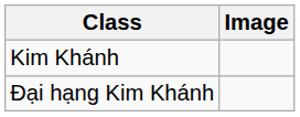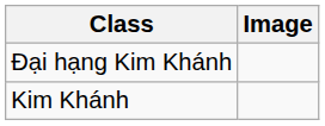rows swapped: Đại hạng Kim Khánh <-> Kim Khánh
